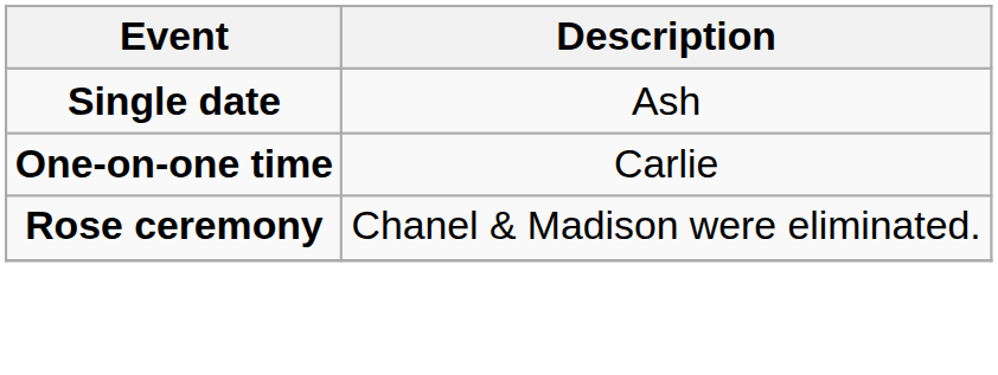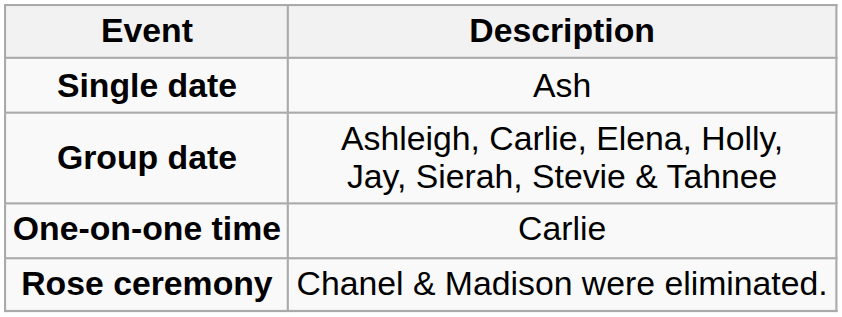+ row: Group date | Ashleigh, Carlie, Elena, Holly, Jay, Sierah, Stevie & Tahnee
